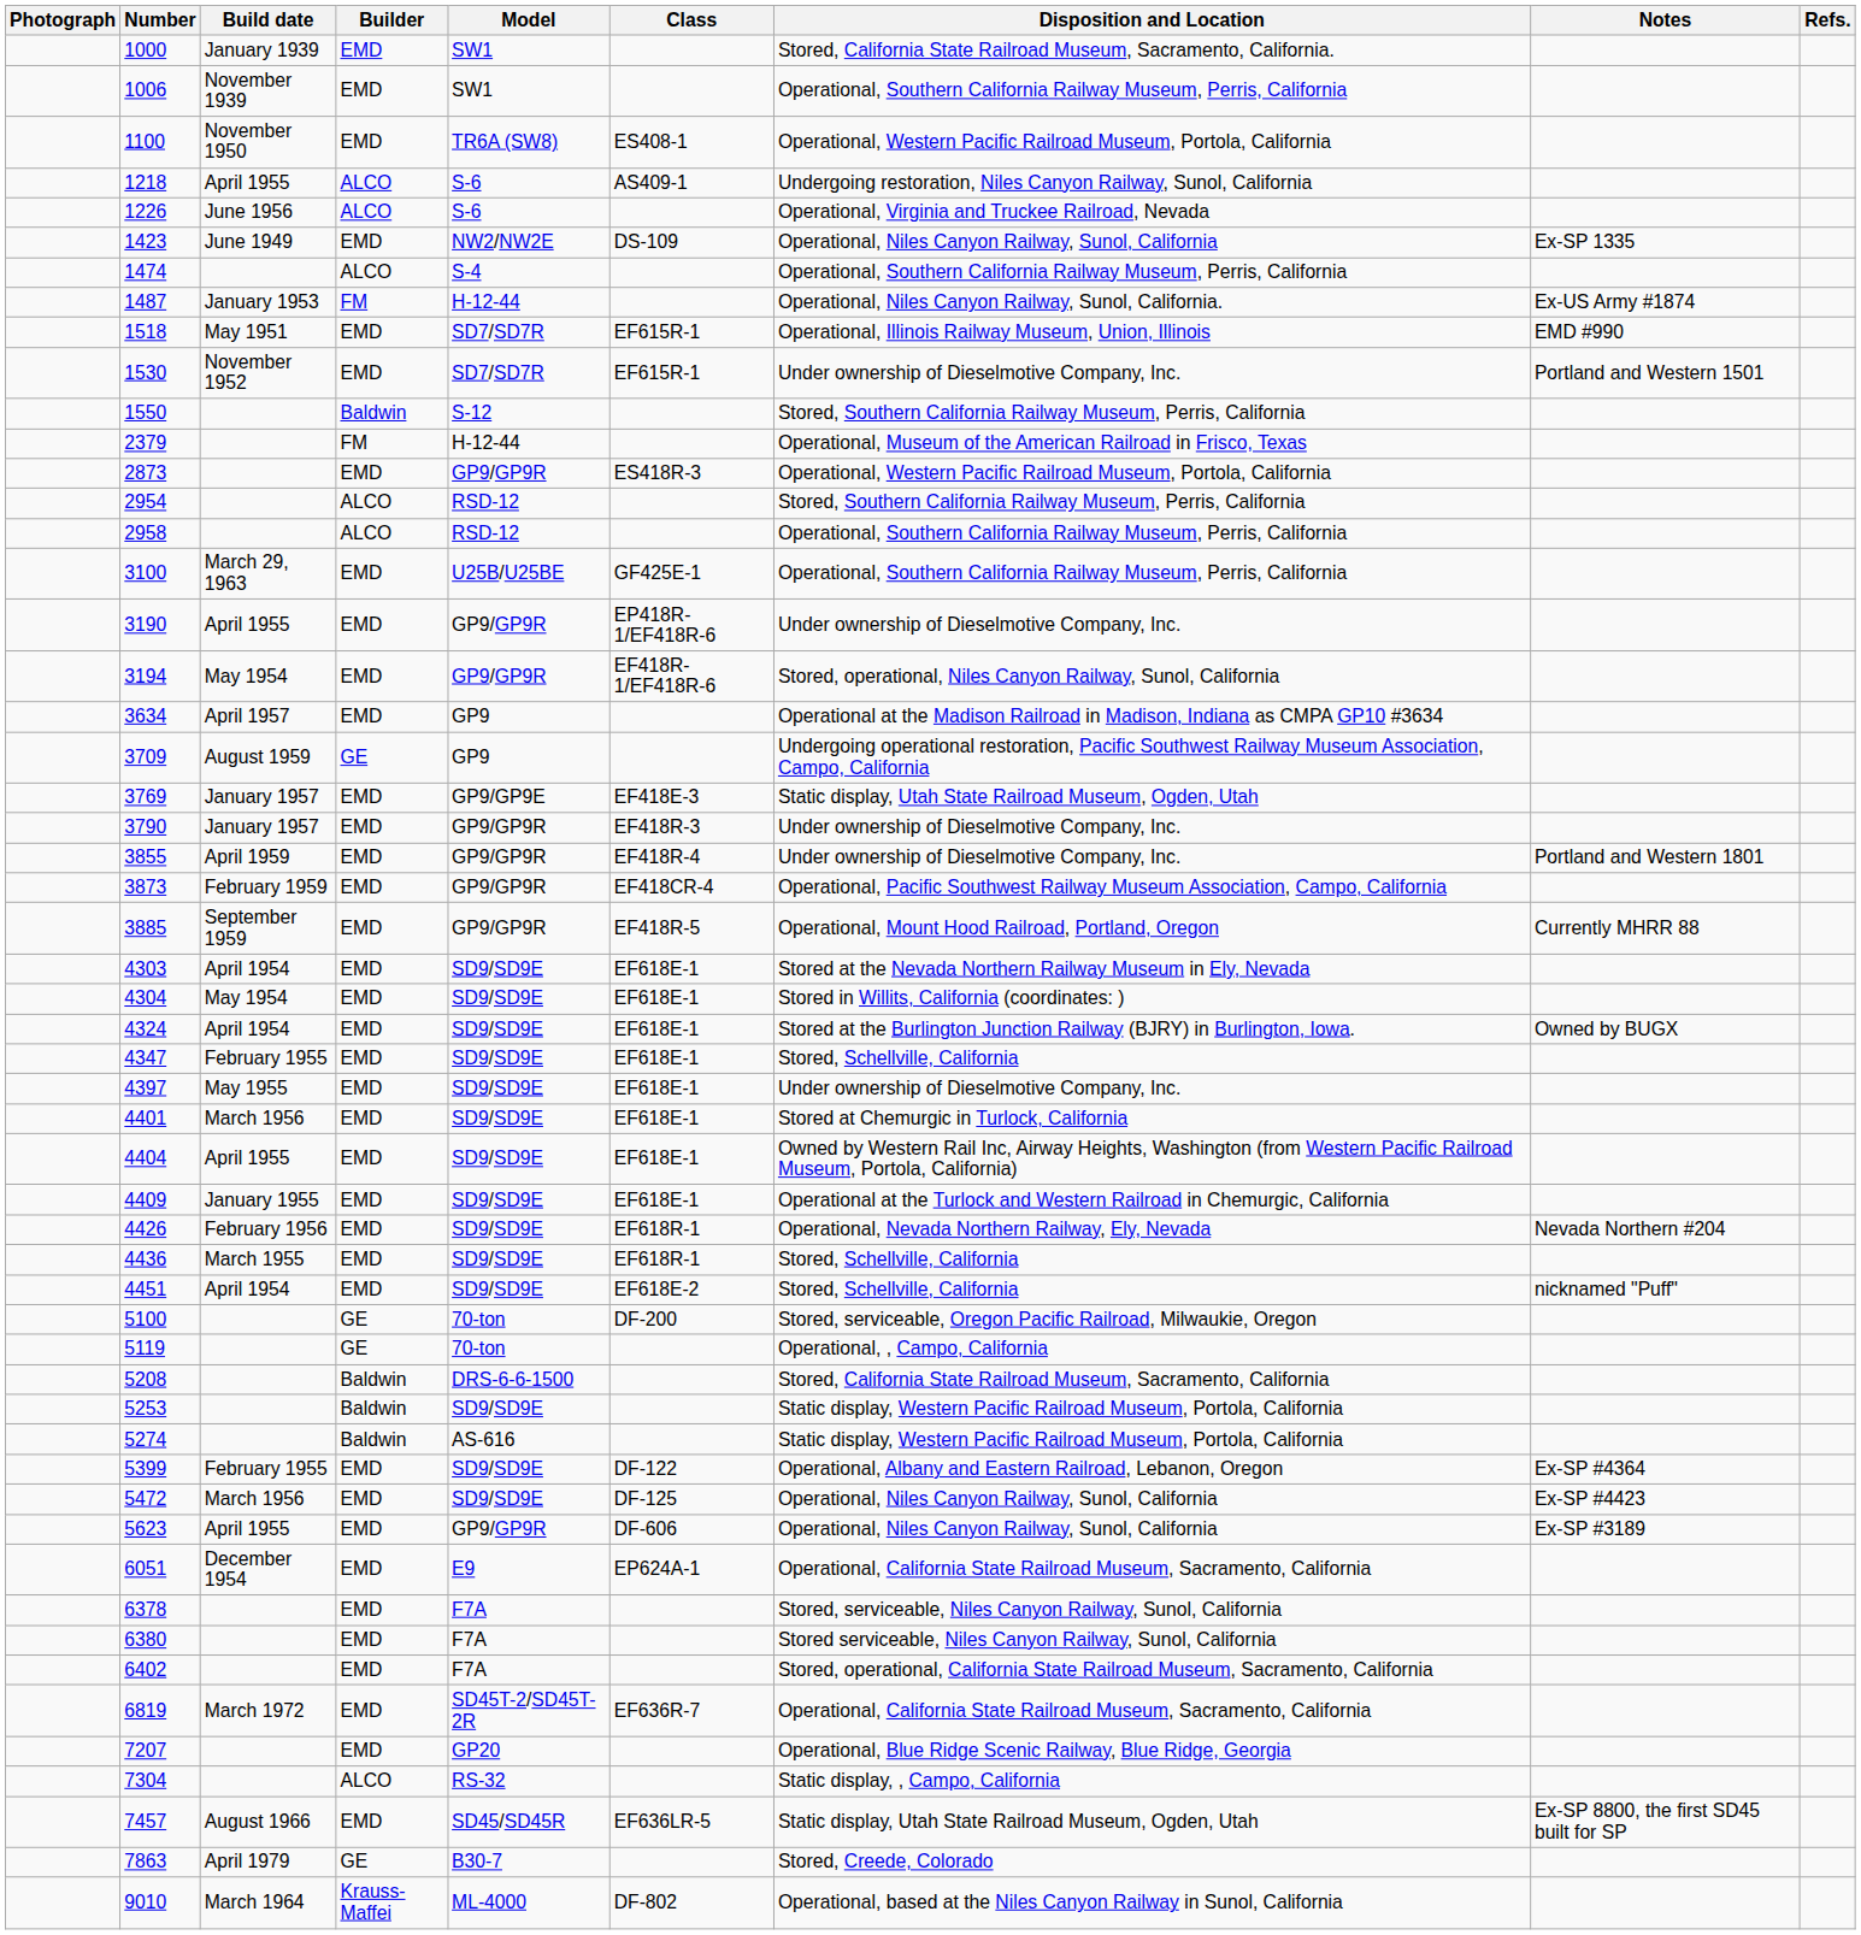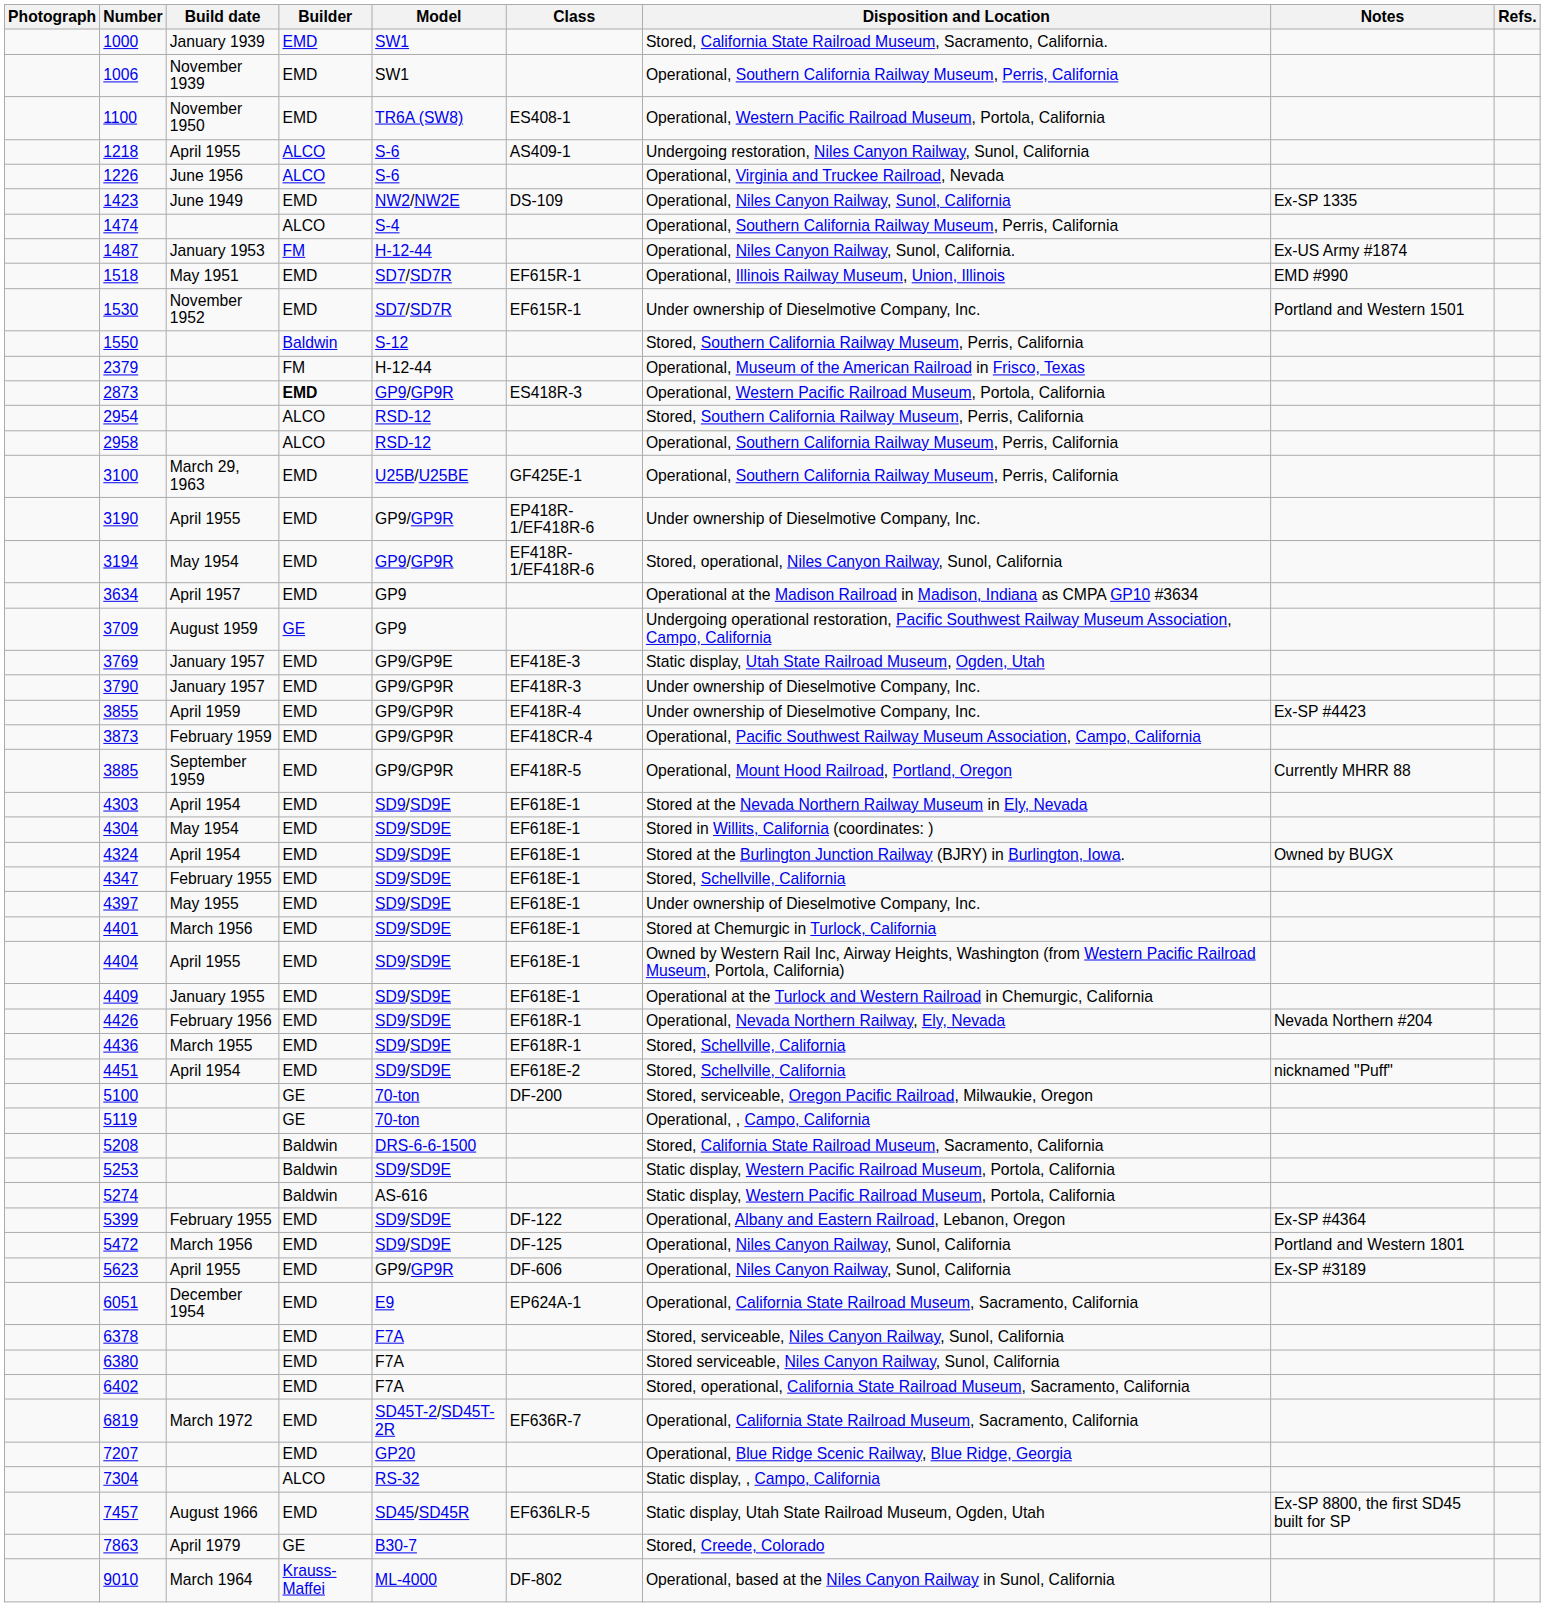2873 | Builder: normal -> bold
3855 | Notes: Portland and Western 1801 -> Ex-SP #4423
5472 | Notes: Ex-SP #4423 -> Portland and Western 1801
